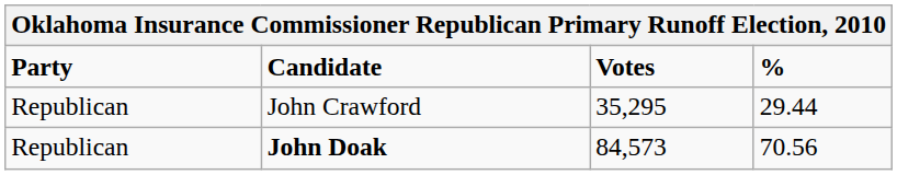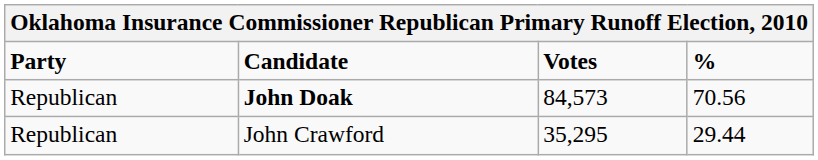rows swapped: John Doak <-> John Crawford
